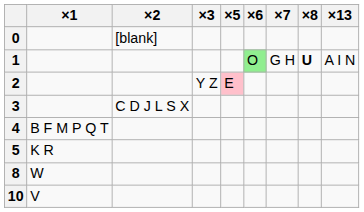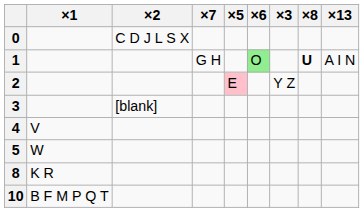columns swapped: ×3 <-> ×7
0 | ×2: [blank] -> C D J L S X
3 | ×2: C D J L S X -> [blank]
4 | ×1: B F M P Q T -> V
5 | ×1: K R -> W
8 | ×1: W -> K R
10 | ×1: V -> B F M P Q T
